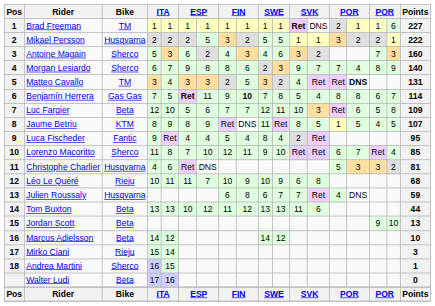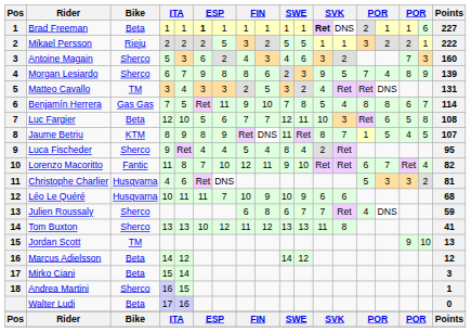Brad Freeman | Bike: TM -> Beta
Brad Freeman | column 6: normal -> bold
Mikael Persson | Bike: Husqvarna -> Rieju
Morgan Lesiardo | column 13: 7 -> 5
Morgan Lesiardo | Points: 140 -> 139
Matteo Cavallo | column 15: bold -> normal
Benjamín Herrera | column 6: bold -> normal
Benjamín Herrera | column 9: bold -> normal
Luc Fargier | Points: 109 -> 108
Jaume Betriu | column 13: 5 -> 7
Luca Fischeder | Bike: Fantic -> Sherco
Lorenzo Macoritto | Bike: Sherco -> Fantic
Lorenzo Macoritto | Points: 85 -> 82
Léo Le Quéré | Bike: Rieju -> Husqvarna
Léo Le Quéré | column 13: 8 -> 6
Julien Roussaly | Bike: Husqvarna -> Sherco
Tom Buxton | Bike: Beta -> Sherco
Tom Buxton | column 13: 6 -> 8
Tom Buxton | Points: 44 -> 41
Jordan Scott | Bike: Beta -> TM
Marcus Adielsson | Points: 10 -> 12
Mirko Ciani | Bike: Rieju -> Beta
